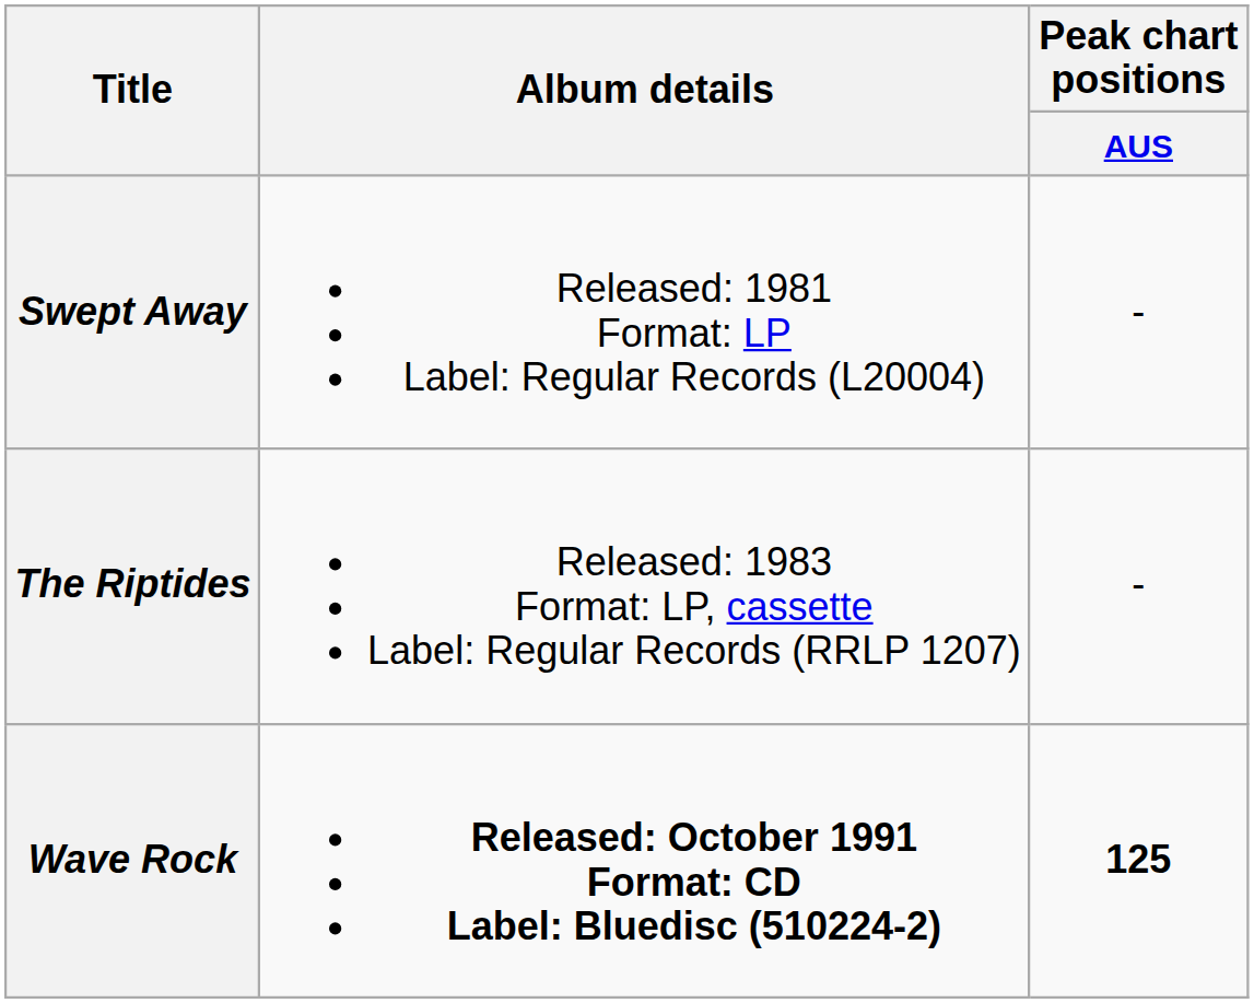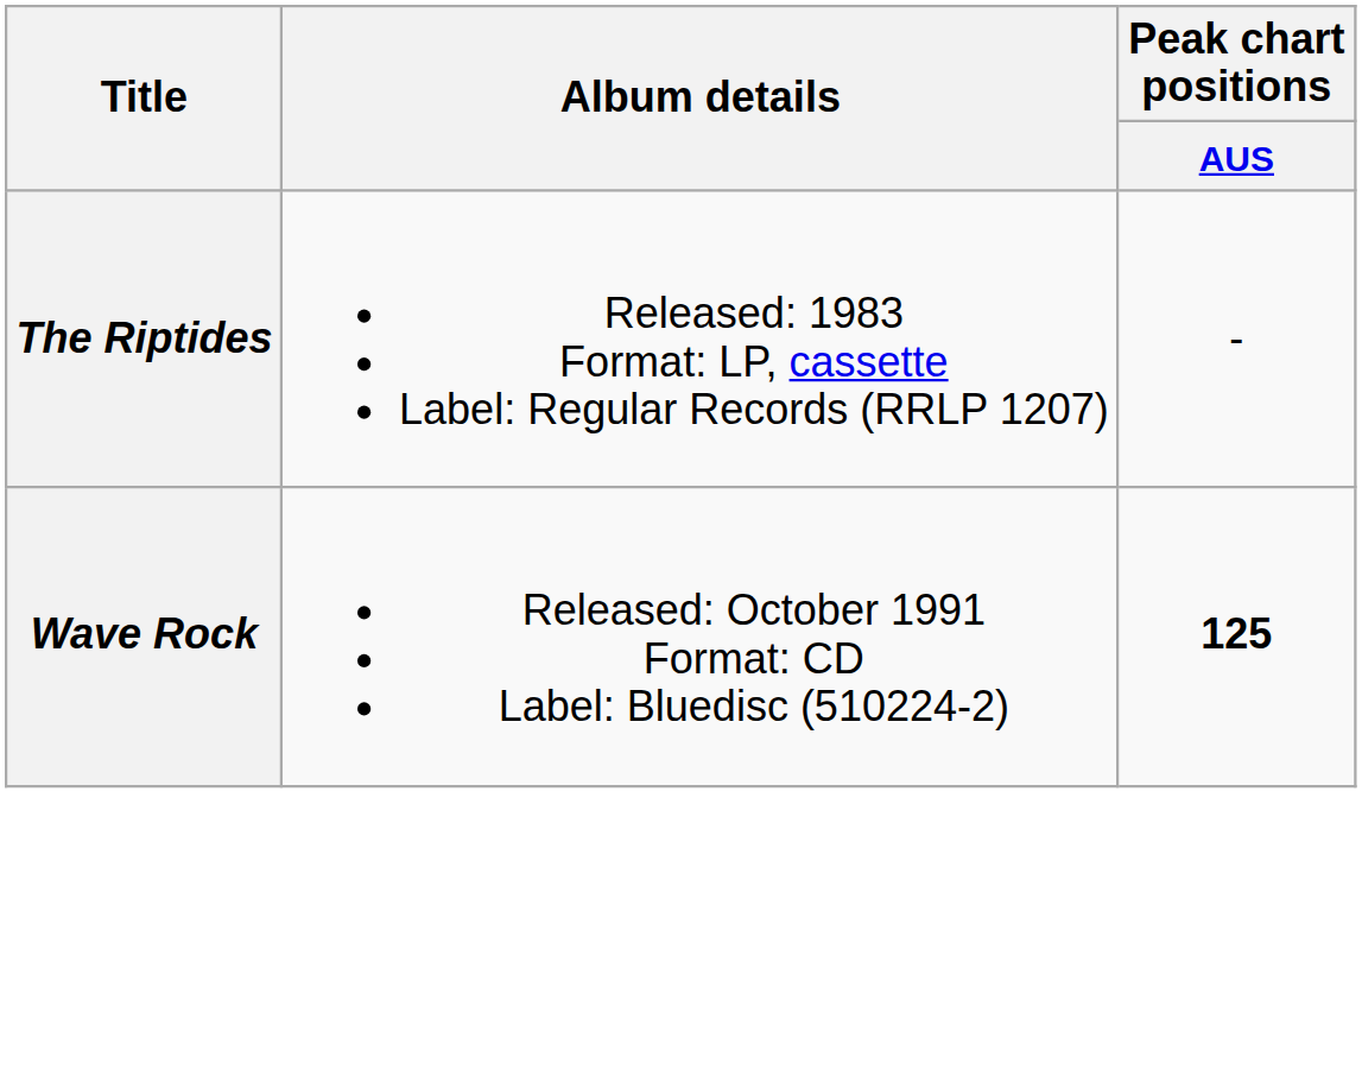- row: Swept Away | Released: 1981 Format: LP Label: Regular Records (L20004) | -
Wave Rock | Album details: bold -> normal
